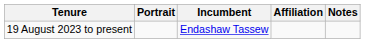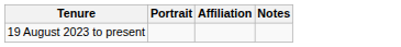- column: Incumbent | Endashaw Tassew
